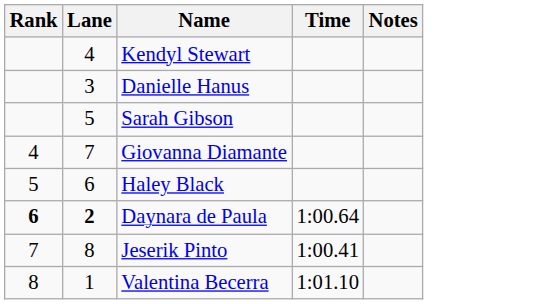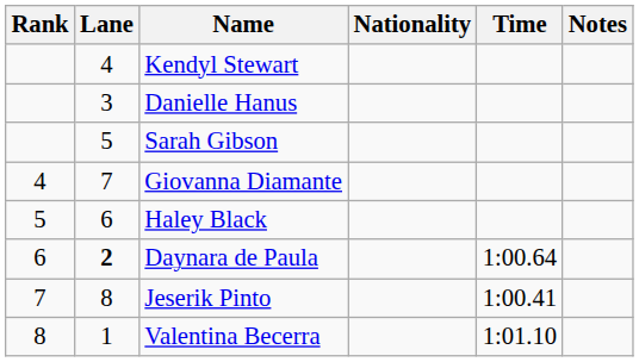+ column: Nationality
Daynara de Paula | Rank: bold -> normal
